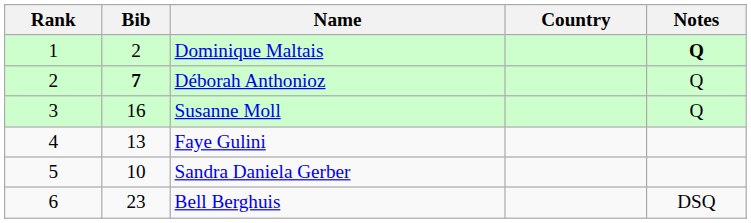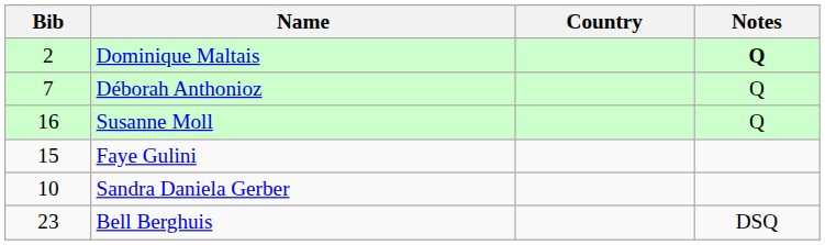- column: Rank | 1 | 2 | 3 | 4 | 5 | 6
Déborah Anthonioz | Bib: bold -> normal
Faye Gulini | Bib: 13 -> 15
